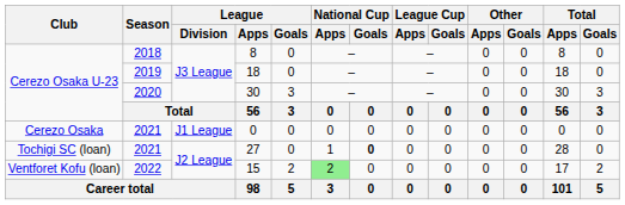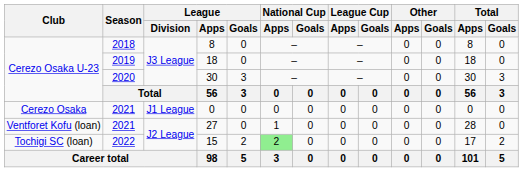27 | Club: Tochigi SC (loan) -> Ventforet Kofu (loan)
27 | National Cup / Goals: bold -> normal
15 | Club: Ventforet Kofu (loan) -> Tochigi SC (loan)
